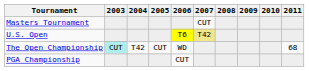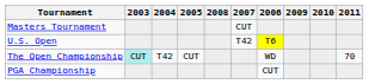columns swapped: 2006 <-> 2008
U.S. Open | 2007: khaki background -> no background
The Open Championship | 2011: 68 -> 70
